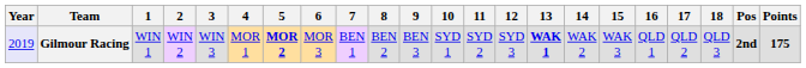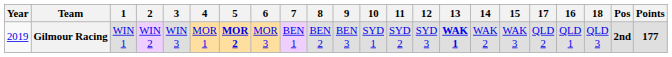columns swapped: 16 <-> 17
Gilmour Racing | Year: lavender background -> no background
Gilmour Racing | Points: 175 -> 177
